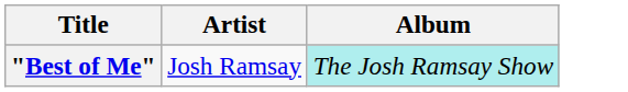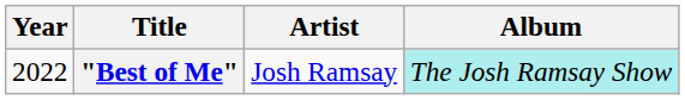+ column: Year | 2022
